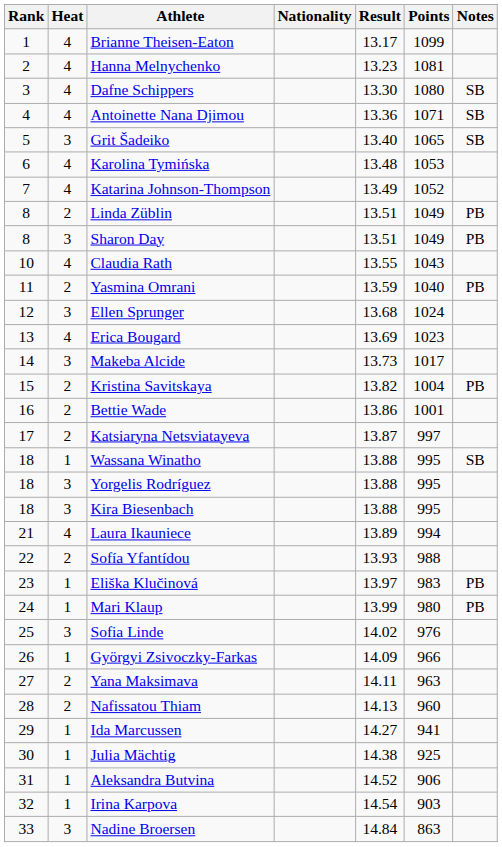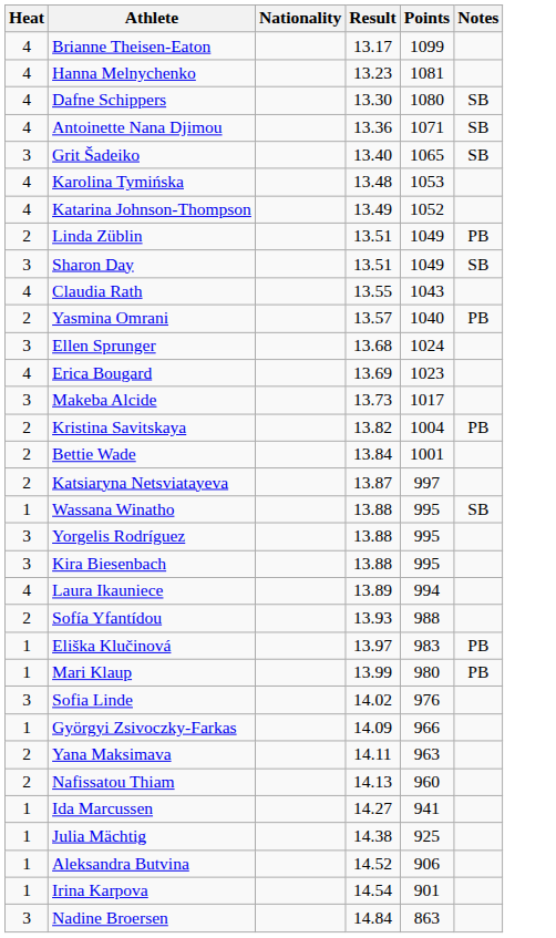- column: Rank | 1 | 2 | 3 | 4 | 5 | 6 | 7 | 8 | 8 | 10 | 11 | 12 | 13 | 14 | 15 | 16 | 17 | 18 | 18 | 18 | 21 | 22 | 23 | 24 | 25 | 26 | 27 | 28 | 29 | 30 | 31 | 32 | 33
Sharon Day | Notes: PB -> SB
Yasmina Omrani | Result: 13.59 -> 13.57
Bettie Wade | Result: 13.86 -> 13.84
Irina Karpova | Points: 903 -> 901
